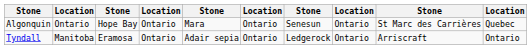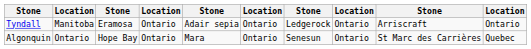rows swapped: Tyndall <-> Algonquin
